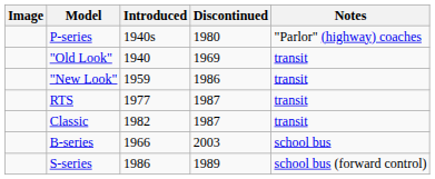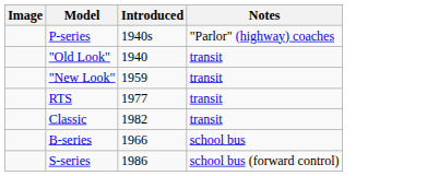- column: Discontinued | 1980 | 1969 | 1986 | 1987 | 1987 | 2003 | 1989
